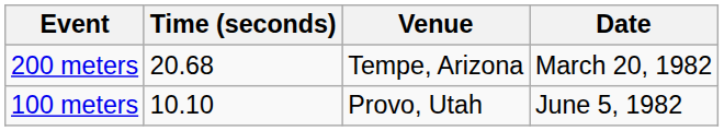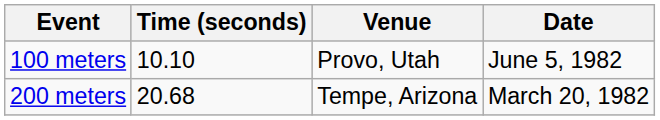rows swapped: 100 meters <-> 200 meters
